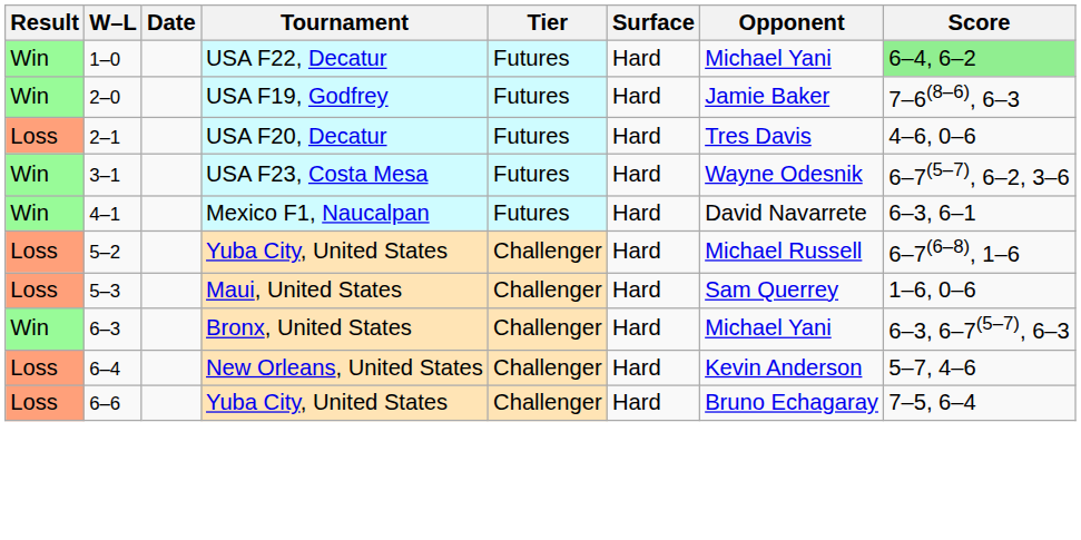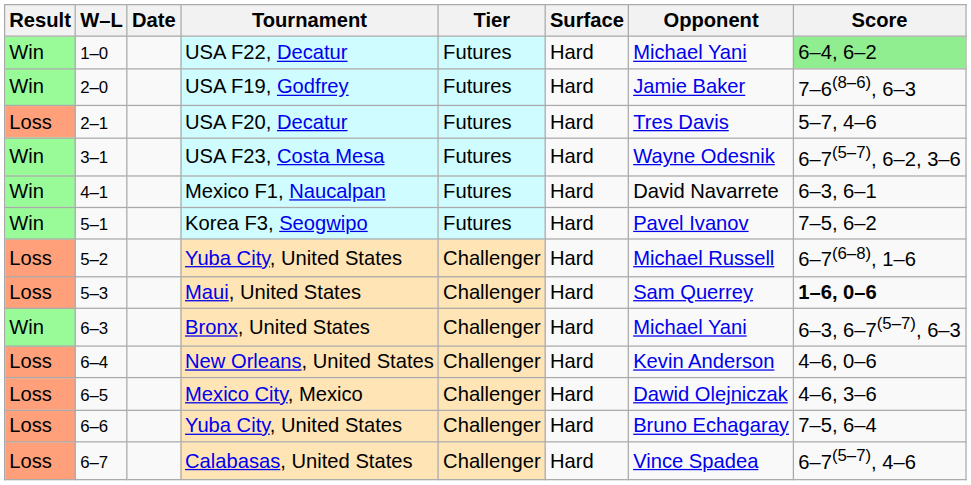USA F20, Decatur | Score: 4–6, 0–6 -> 5–7, 4–6
+ row: Win | 5–1 | Korea F3, Seogwipo | Futures | Hard | Pavel Ivanov | 7–5, 6–2
Maui, United States | Score: normal -> bold
New Orleans, United States | Score: 5–7, 4–6 -> 4–6, 0–6
+ row: Loss | 6–5 | Mexico City, Mexico | Challenger | Hard | Dawid Olejniczak | 4–6, 3–6
+ row: Loss | 6–7 | Calabasas, United States | Challenger | Hard | Vince Spadea | 6–7(5–7), 4–6
